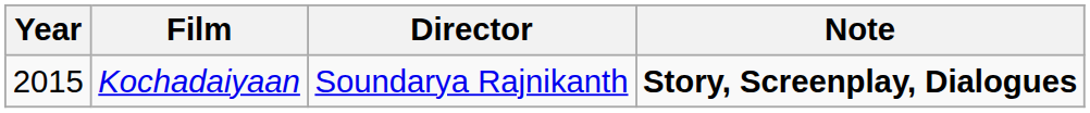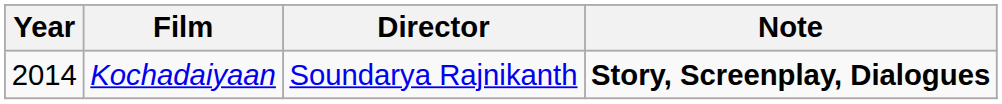Kochadaiyaan | Year: 2015 -> 2014
